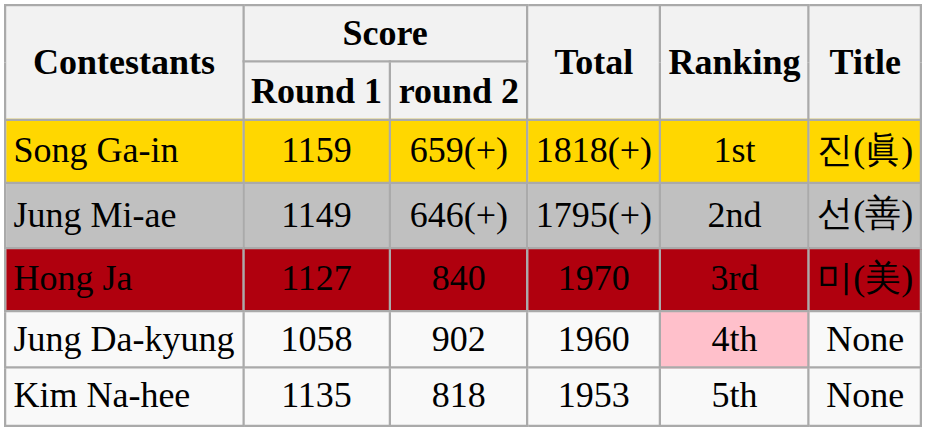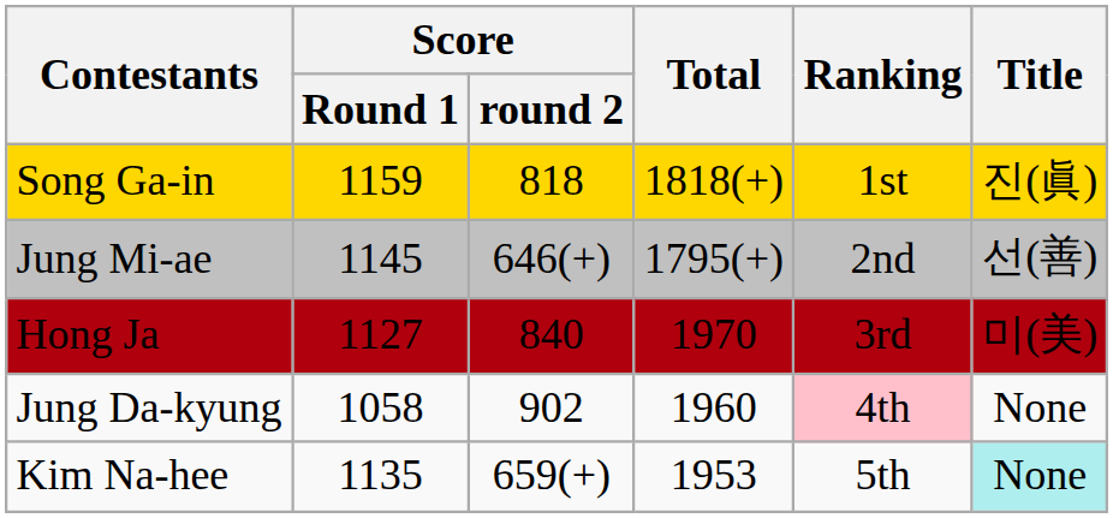Song Ga-in | Score / round 2: 659(+) -> 818
Jung Mi-ae | Score / Round 1: 1149 -> 1145
Kim Na-hee | Score / round 2: 818 -> 659(+)
Kim Na-hee | Title: no background -> paleturquoise background
